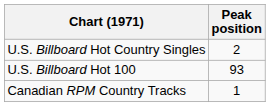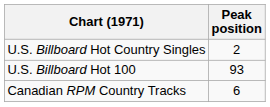Canadian RPM Country Tracks | Peak position: 1 -> 6
